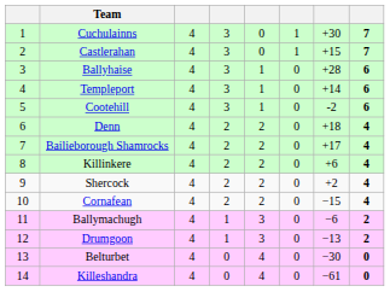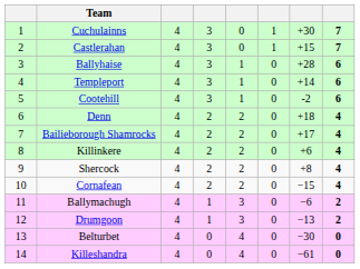Shercock | column 7: +2 -> +8
